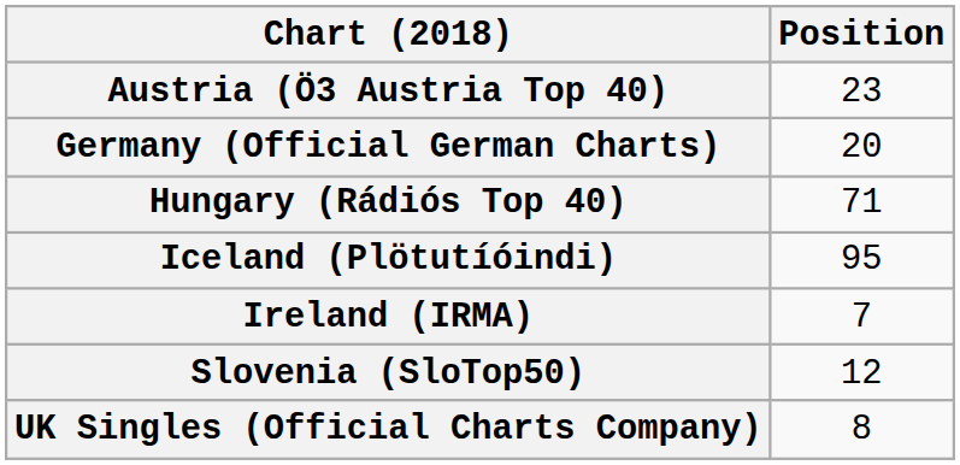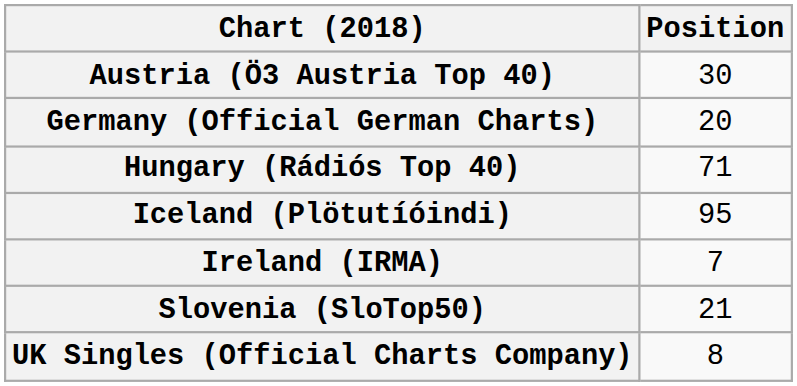Austria (Ö3 Austria Top 40) | Position: 23 -> 30
Slovenia (SloTop50) | Position: 12 -> 21
